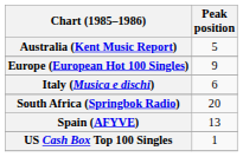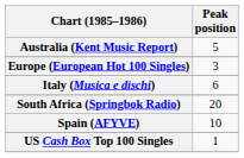Europe (European Hot 100 Singles) | Peak position: 9 -> 3
Spain (AFYVE) | Peak position: 13 -> 10
